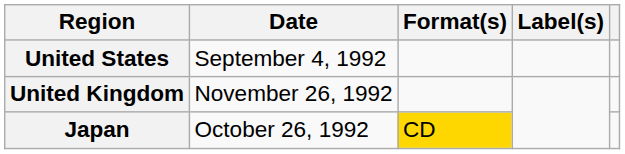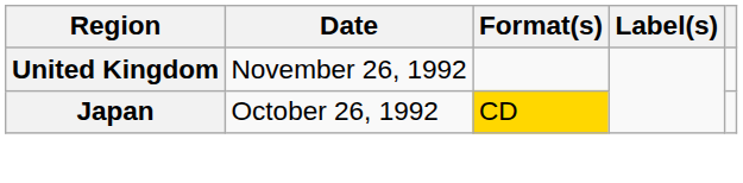- row: United States | September 4, 1992
